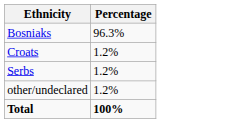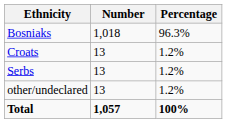+ column: Number | 1,018 | 13 | 13 | 13 | 1,057
